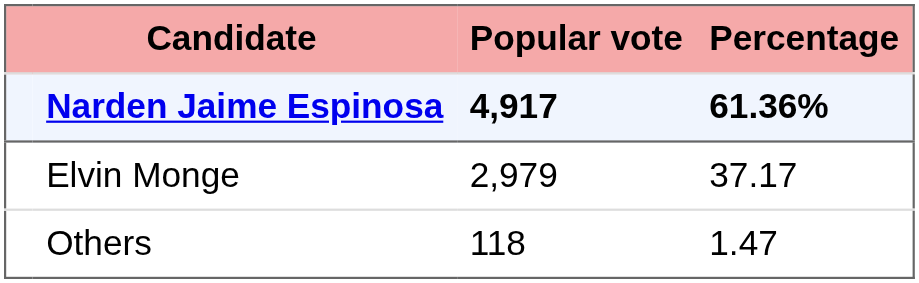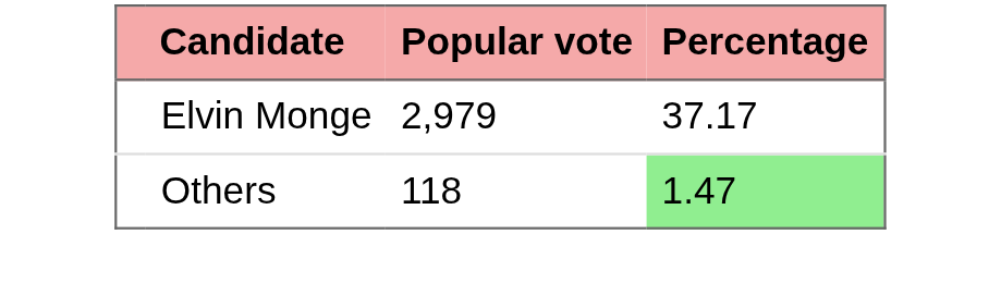- row: Narden Jaime Espinosa | 4,917 | 61.36%
Others | Percentage: no background -> lightgreen background
